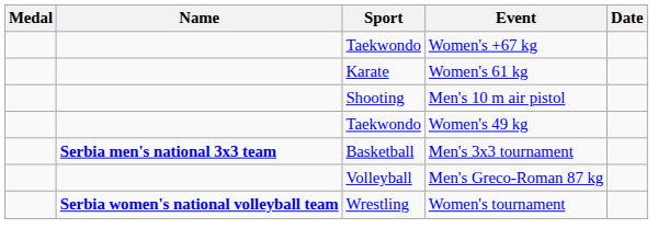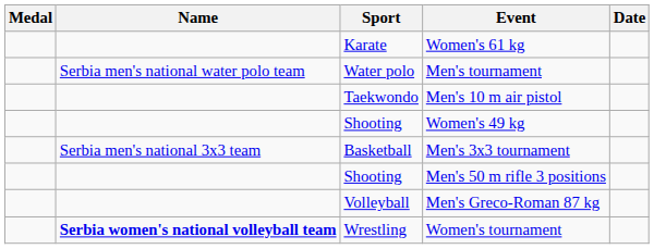- row: Taekwondo | Women's +67 kg
+ row: Serbia men's national water polo team | Water polo | Men's tournament
Men's 10 m air pistol | Sport: Shooting -> Taekwondo
Women's 49 kg | Sport: Taekwondo -> Shooting
Men's 3x3 tournament | Name: bold -> normal
+ row: Shooting | Men's 50 m rifle 3 positions
